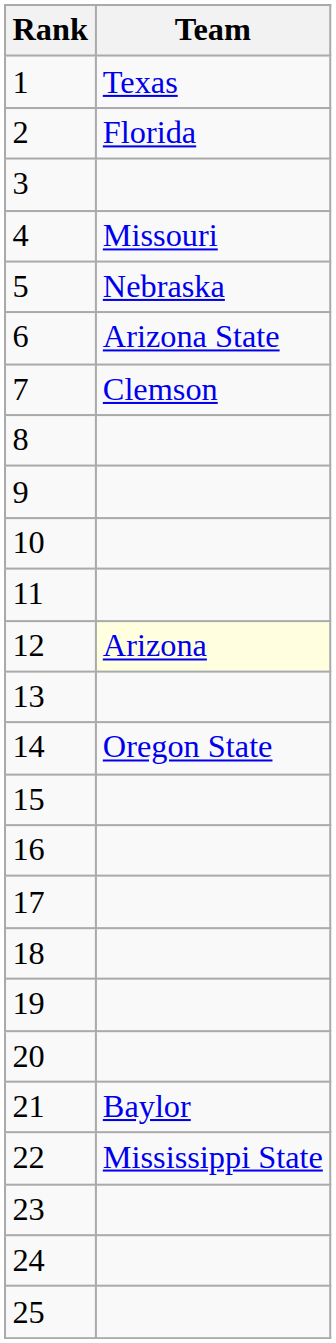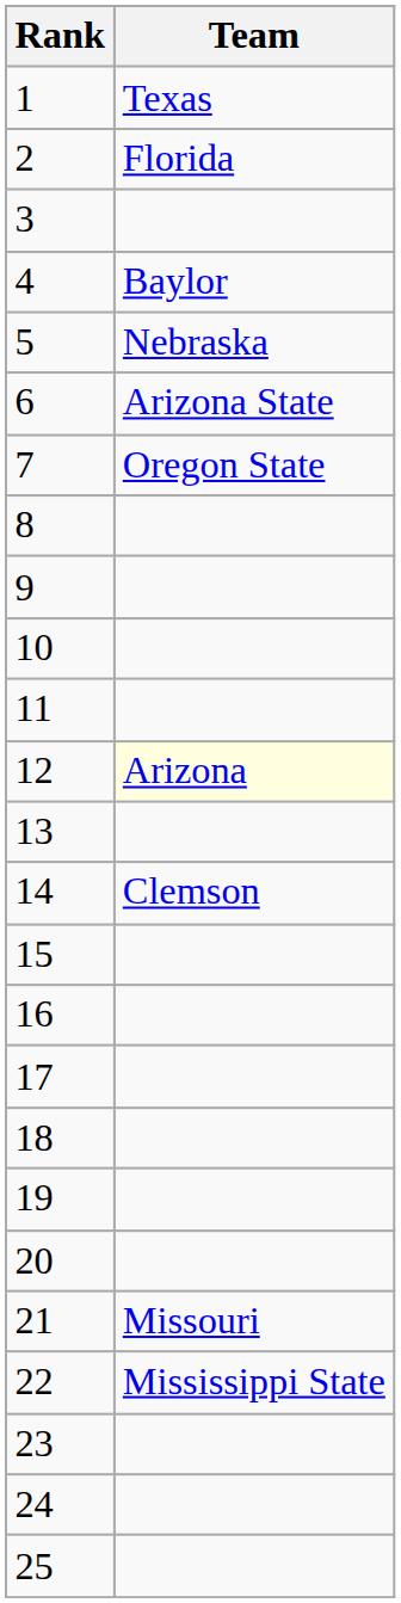4 | Team: Missouri -> Baylor
7 | Team: Clemson -> Oregon State
14 | Team: Oregon State -> Clemson
21 | Team: Baylor -> Missouri
